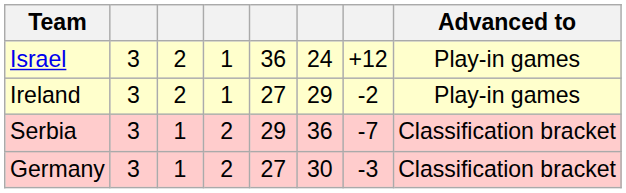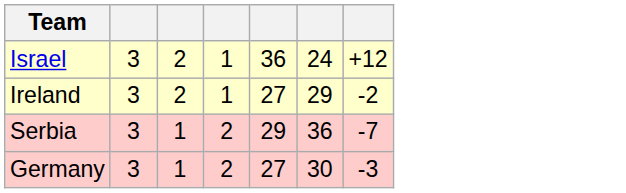- column: Advanced to | Play-in games | Play-in games | Classification bracket | Classification bracket
